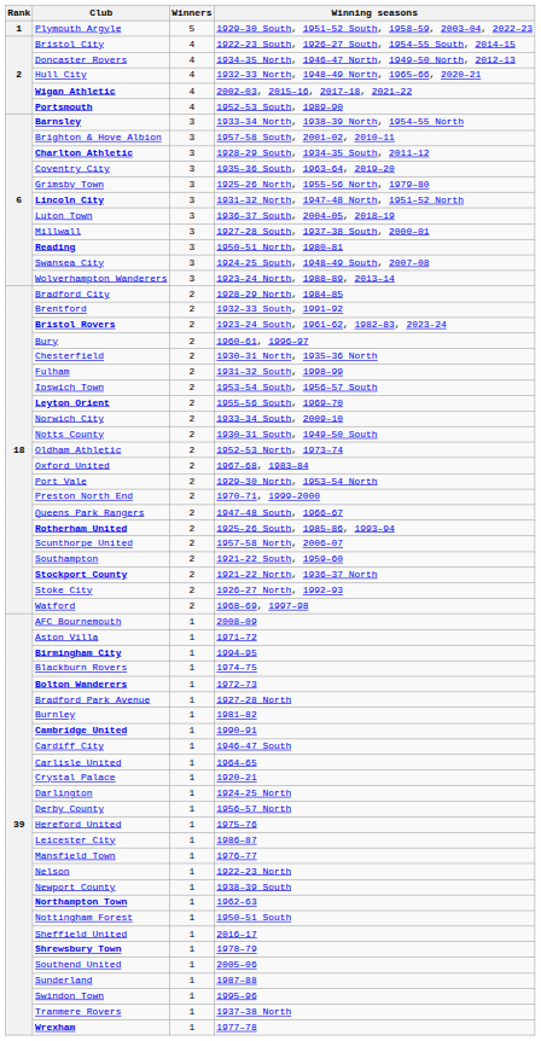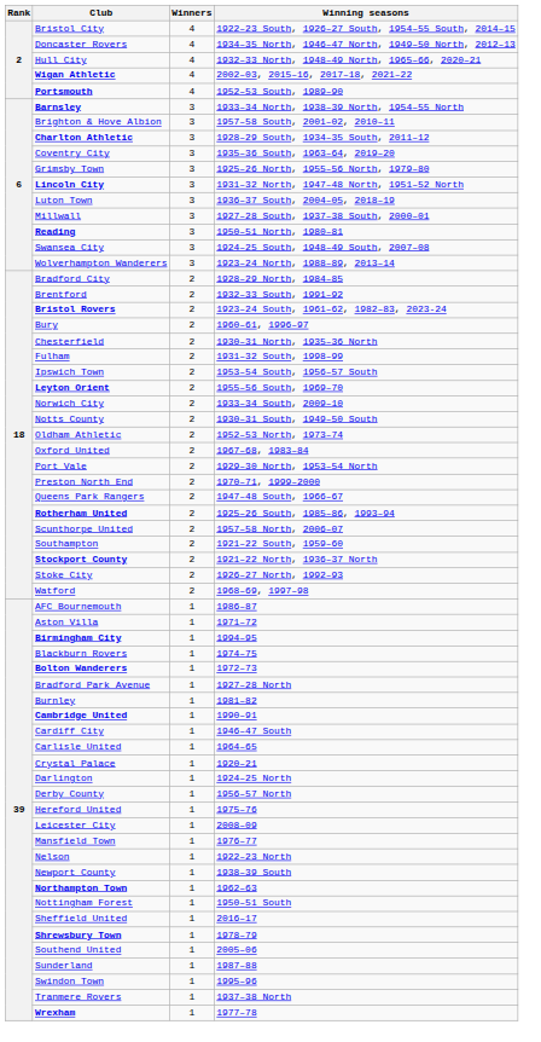- row: 1 | Plymouth Argyle | 5 | 1929–30 South, 1951–52 South, 1958–59, 2003–04, 2022–23
AFC Bournemouth | Winning seasons: 2008–09 -> 1986–87
Leicester City | Winning seasons: 1986–87 -> 2008–09
